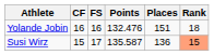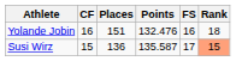columns swapped: FS <-> Places
